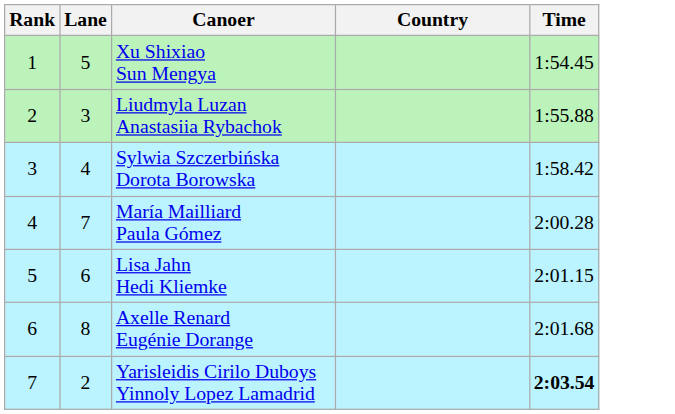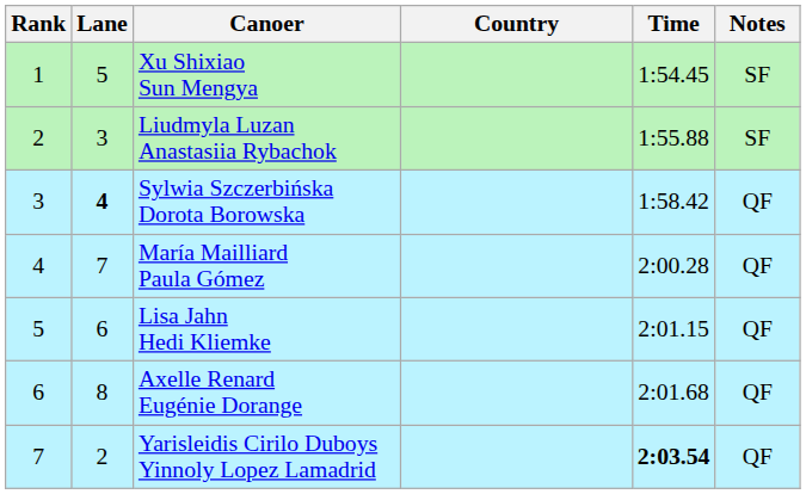+ column: Notes | SF | SF | QF | QF | QF | QF | QF
Sylwia Szczerbińska Dorota Borowska | Lane: normal -> bold
